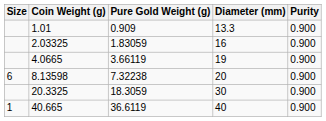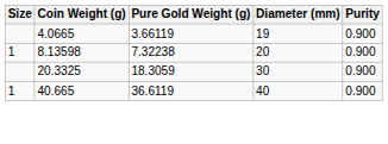- row: 1.01 | 0.909 | 13.3 | 0.900
- row: 2.03325 | 1.83059 | 16 | 0.900
8.13598 | Size: 6 -> 1
